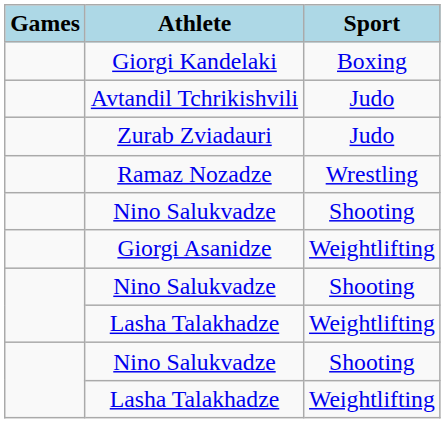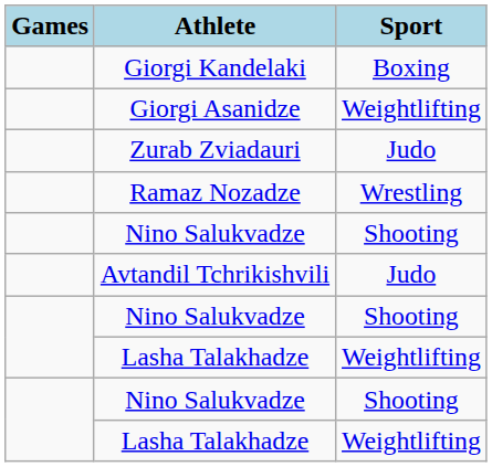rows swapped: Giorgi Asanidze <-> Avtandil Tchrikishvili
